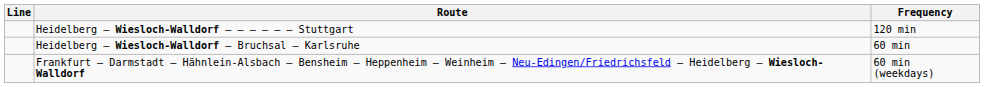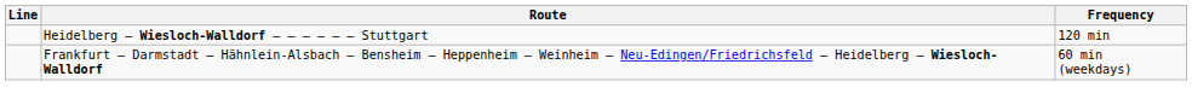- row: Heidelberg – Wiesloch-Walldorf – Bruchsal – Karlsruhe | 60 min
